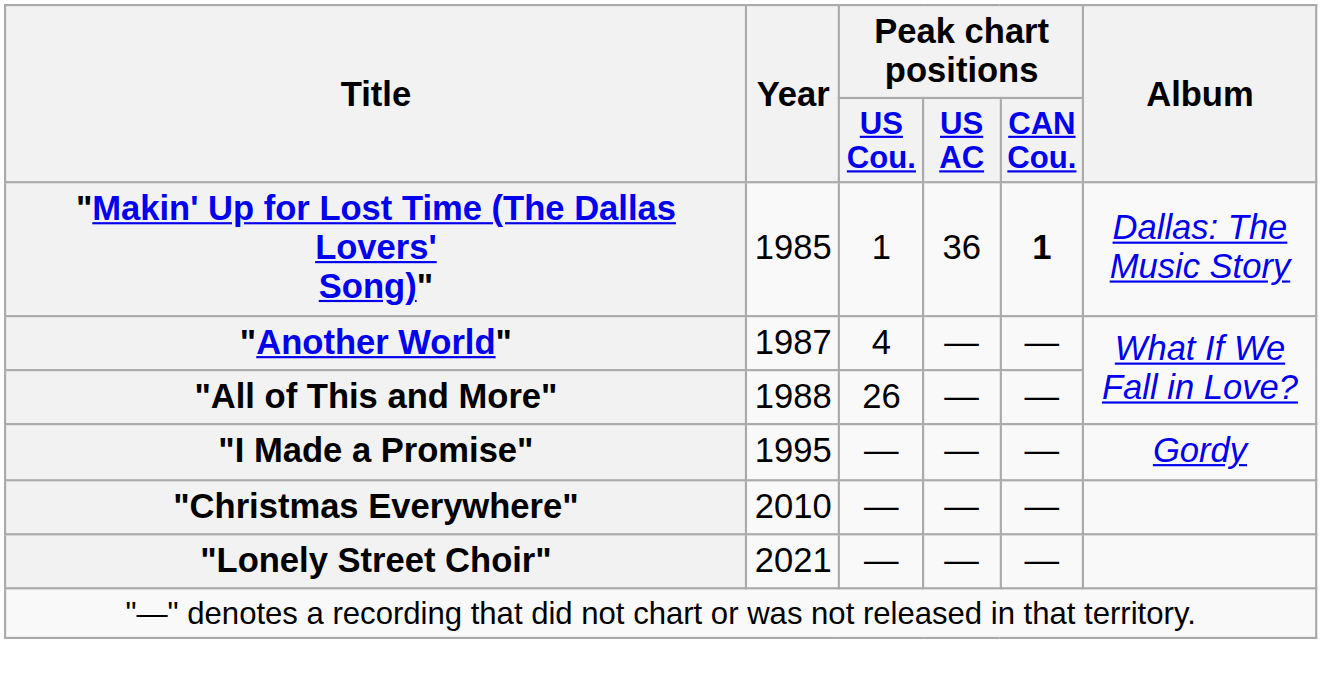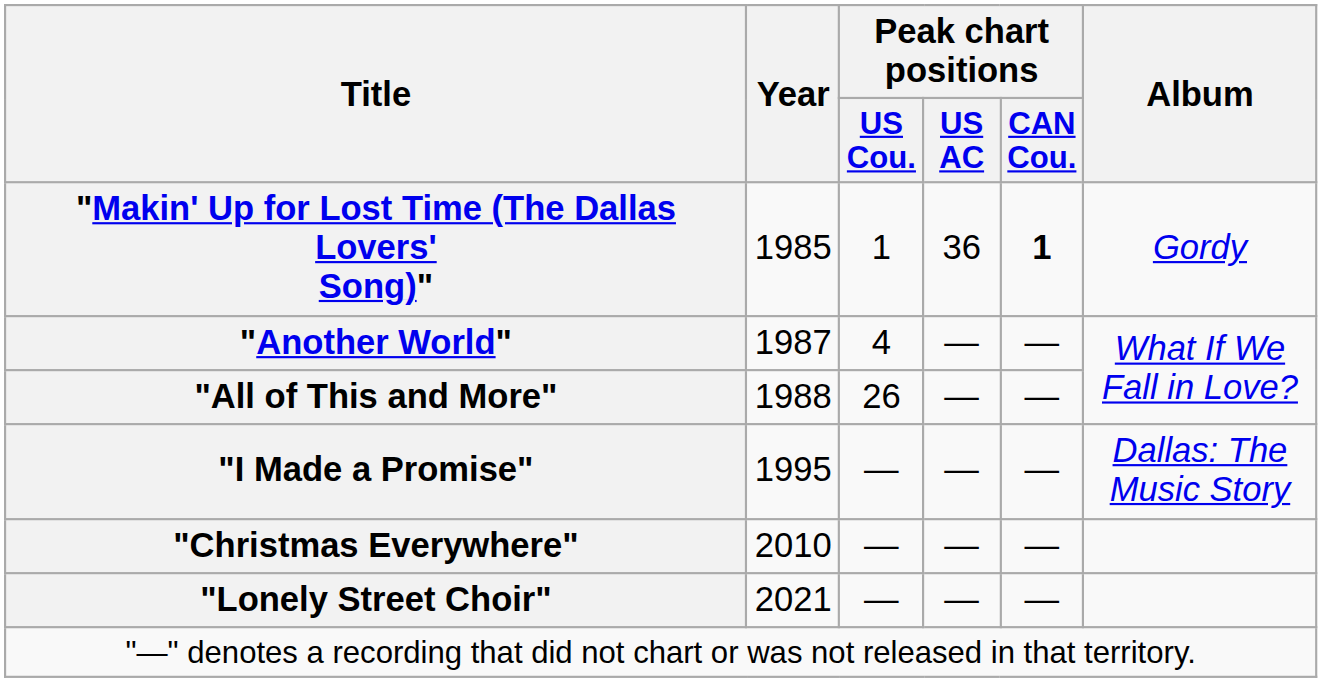"Makin' Up for Lost Time (The Dallas Lovers' Song)" | Album: Dallas: The Music Story -> Gordy
"I Made a Promise" | Album: Gordy -> Dallas: The Music Story
